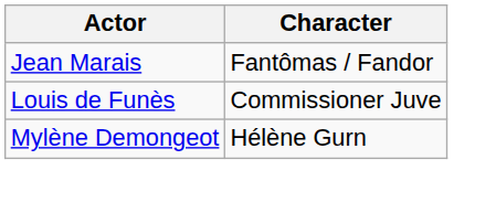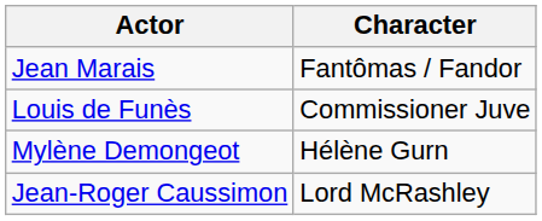+ row: Jean-Roger Caussimon | Lord McRashley
